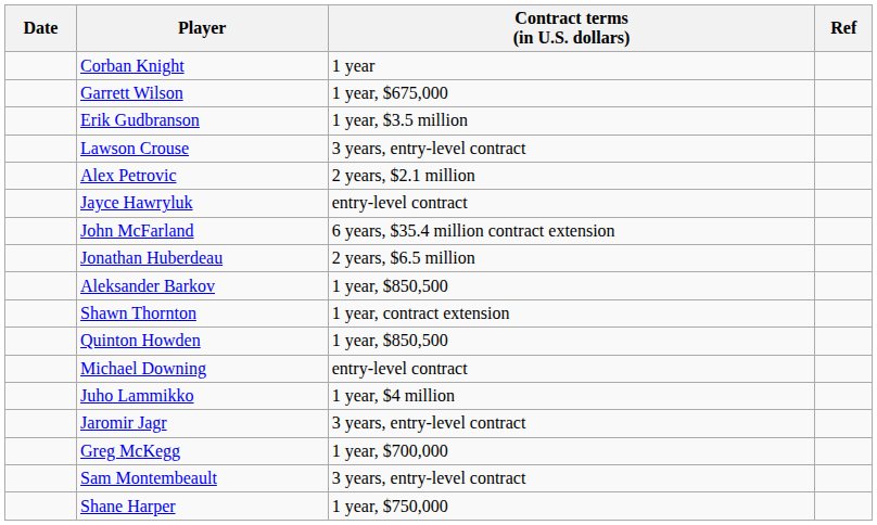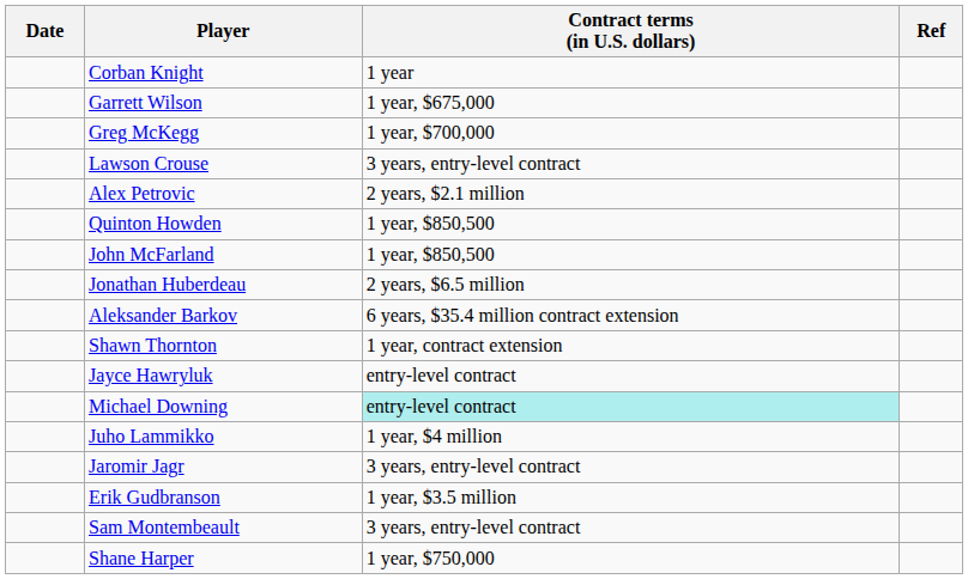rows swapped: Greg McKegg <-> Erik Gudbranson
rows swapped: Quinton Howden <-> Jayce Hawryluk
John McFarland | Contract terms (in U.S. dollars): 6 years, $35.4 million contract extension -> 1 year, $850,500
Aleksander Barkov | Contract terms (in U.S. dollars): 1 year, $850,500 -> 6 years, $35.4 million contract extension
Michael Downing | Contract terms (in U.S. dollars): no background -> paleturquoise background
